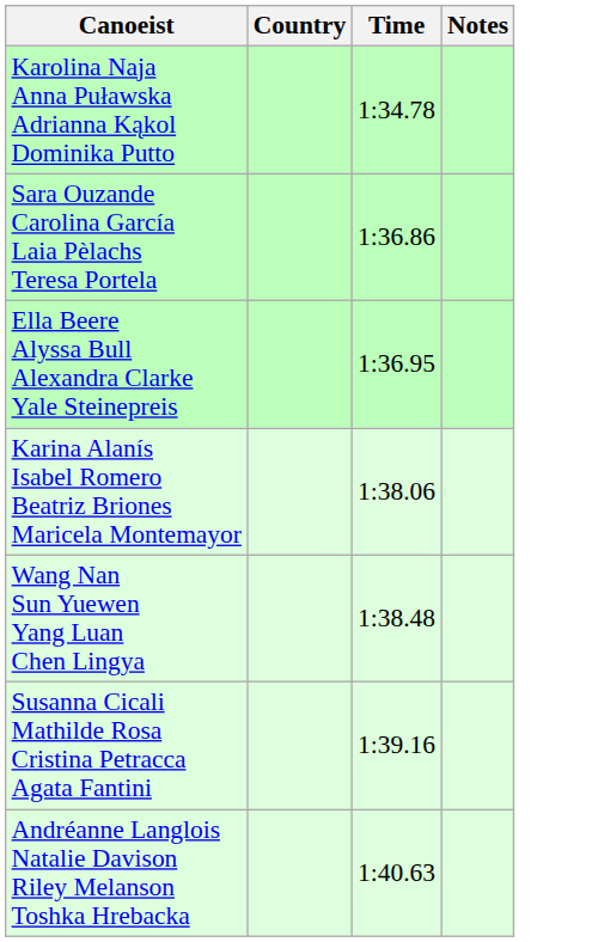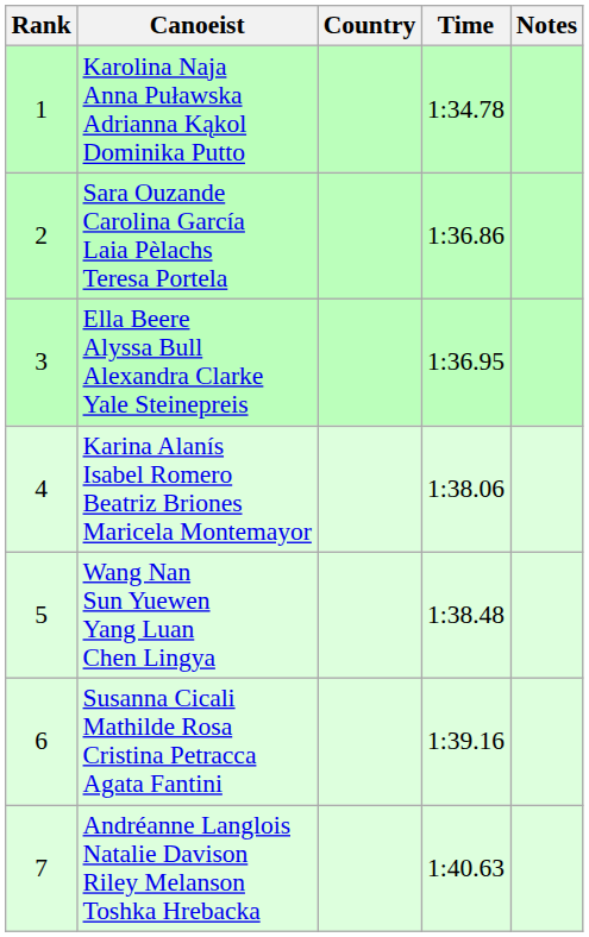+ column: Rank | 1 | 2 | 3 | 4 | 5 | 6 | 7
